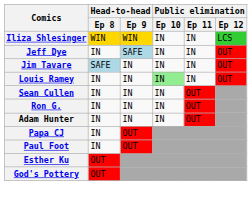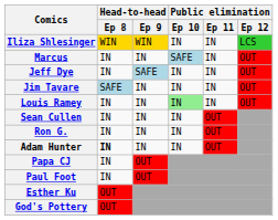+ row: Marcus | IN | IN | SAFE | IN | OUT
Adam Hunter | Head-to-head / Ep 8: normal -> bold
